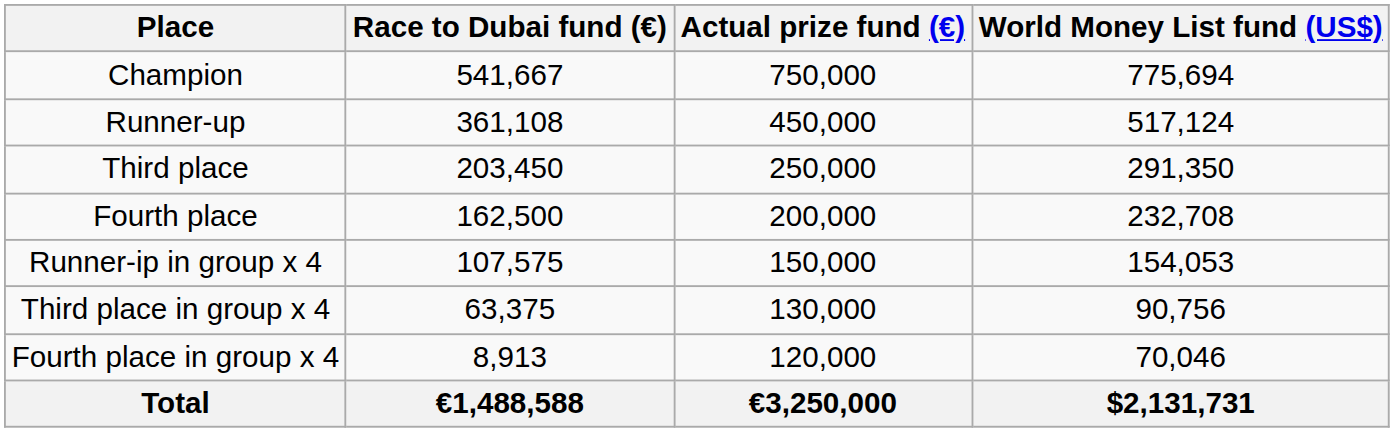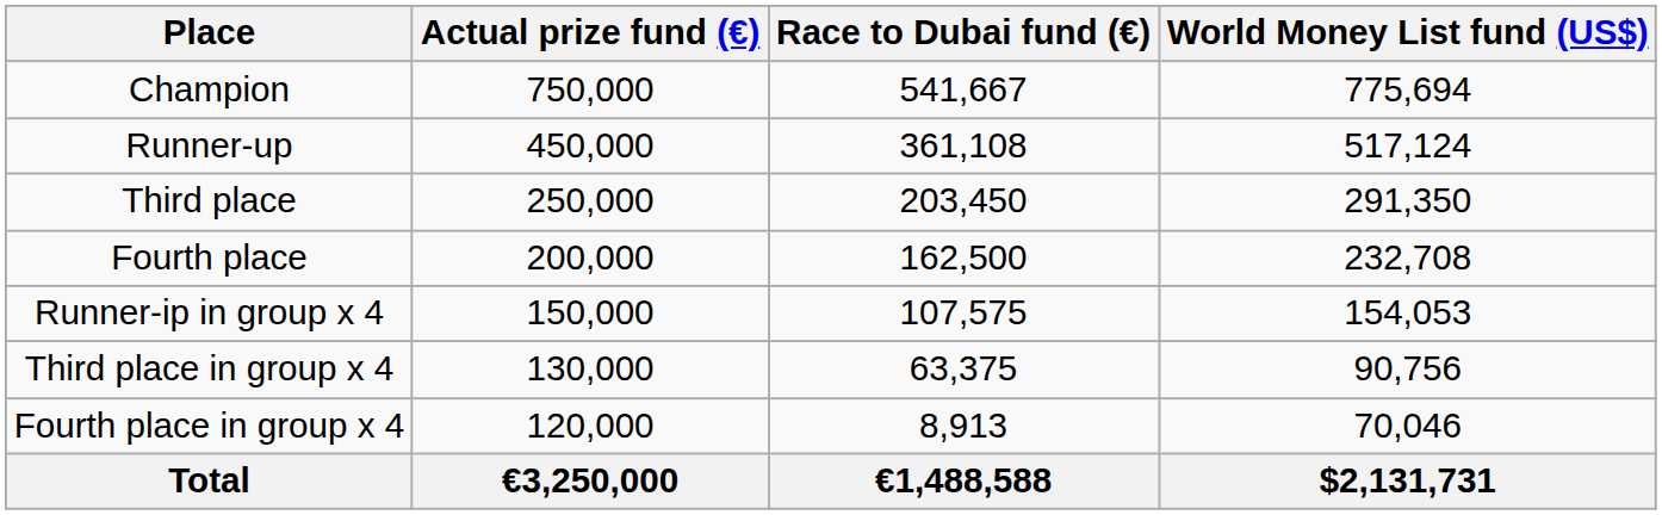columns swapped: Actual prize fund (€) <-> Race to Dubai fund (€)
